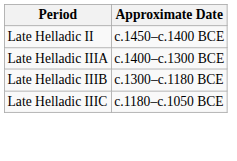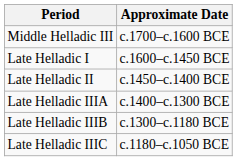+ row: Middle Helladic III | c.1700–c.1600 BCE
+ row: Late Helladic I | c.1600–c.1450 BCE
